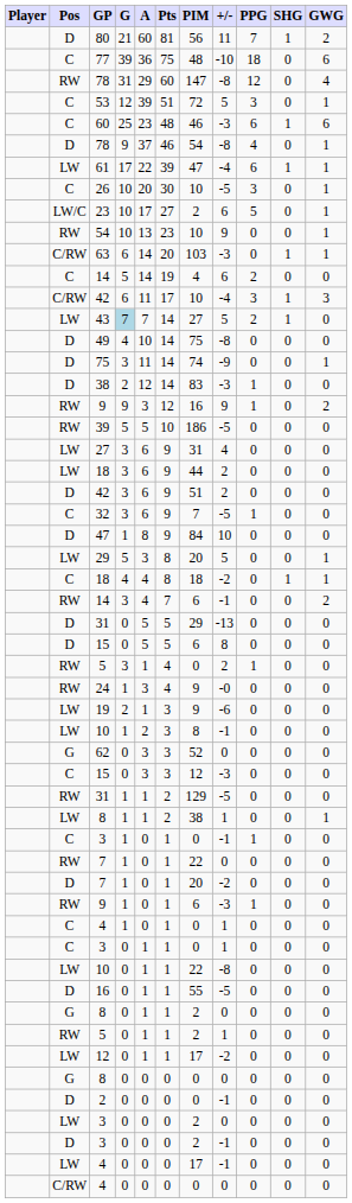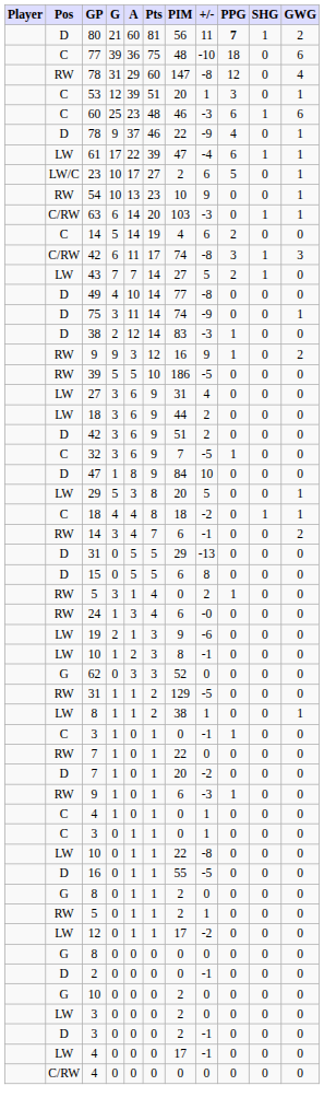80 | PPG: normal -> bold
53 | PIM: 72 -> 20
53 | +/-: 5 -> 1
D / 78 | PIM: 54 -> 22
D / 78 | +/-: -8 -> -9
- row: C | 26 | 10 | 20 | 30 | 10 | -5 | 3 | 0 | 1
C/RW / 42 | PIM: 10 -> 74
C/RW / 42 | +/-: -4 -> -8
43 | G: lightblue background -> no background
49 | PIM: 75 -> 77
24 | PIM: 9 -> 6
- row: C | 15 | 0 | 3 | 3 | 12 | -3 | 0 | 0 | 0
+ row: G | 10 | 0 | 0 | 0 | 2 | 0 | 0 | 0 | 0
